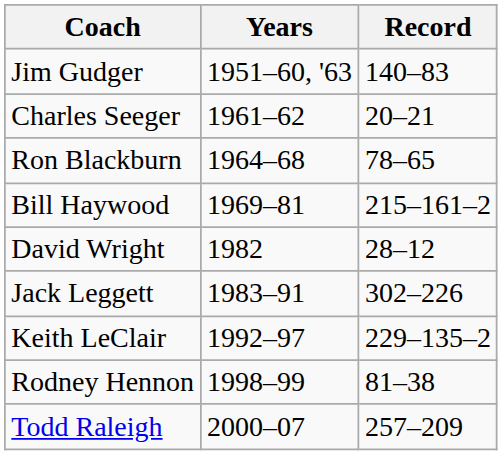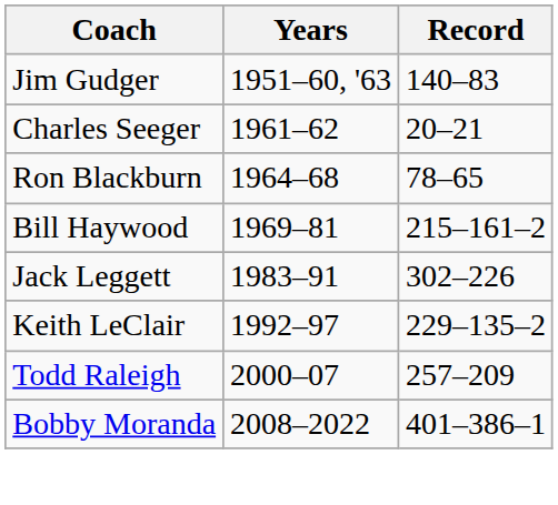- row: David Wright | 1982 | 28–12
- row: Rodney Hennon | 1998–99 | 81–38
+ row: Bobby Moranda | 2008–2022 | 401–386–1
